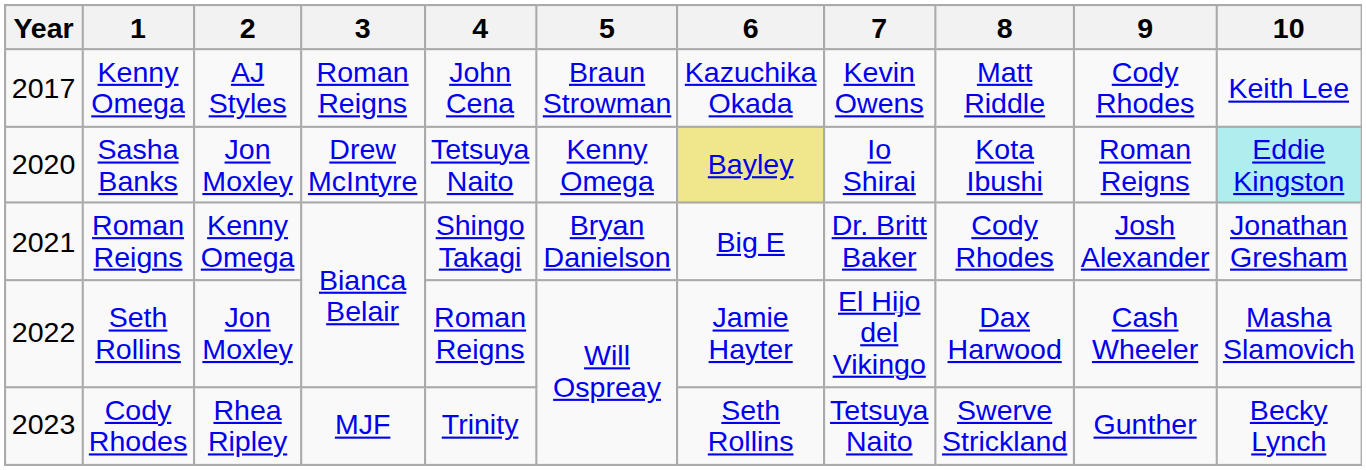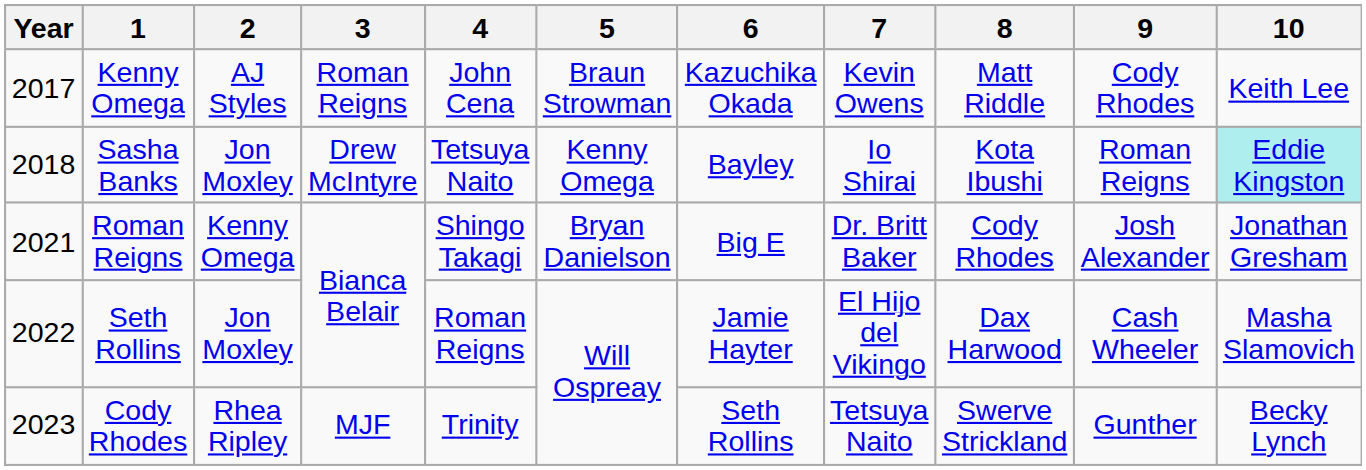Sasha Banks | Year: 2020 -> 2018
Sasha Banks | 6: khaki background -> no background
